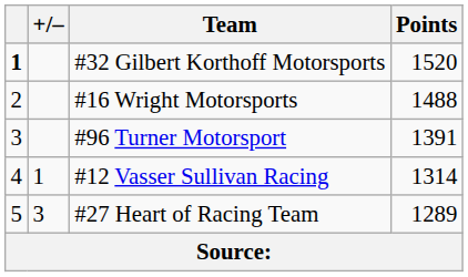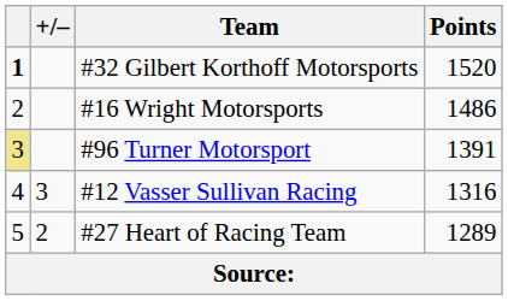#16 Wright Motorsports | Points: 1488 -> 1486
#96 Turner Motorsport | column 1: no background -> khaki background
#12 Vasser Sullivan Racing | +/–: 1 -> 3
#12 Vasser Sullivan Racing | Points: 1314 -> 1316
#27 Heart of Racing Team | +/–: 3 -> 2
